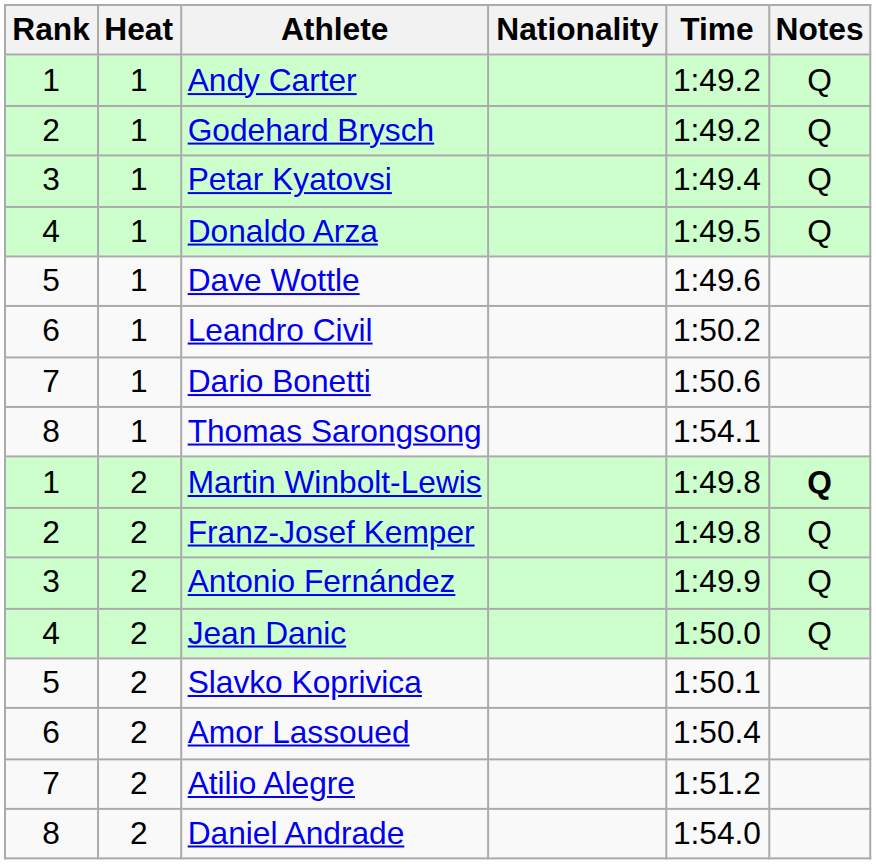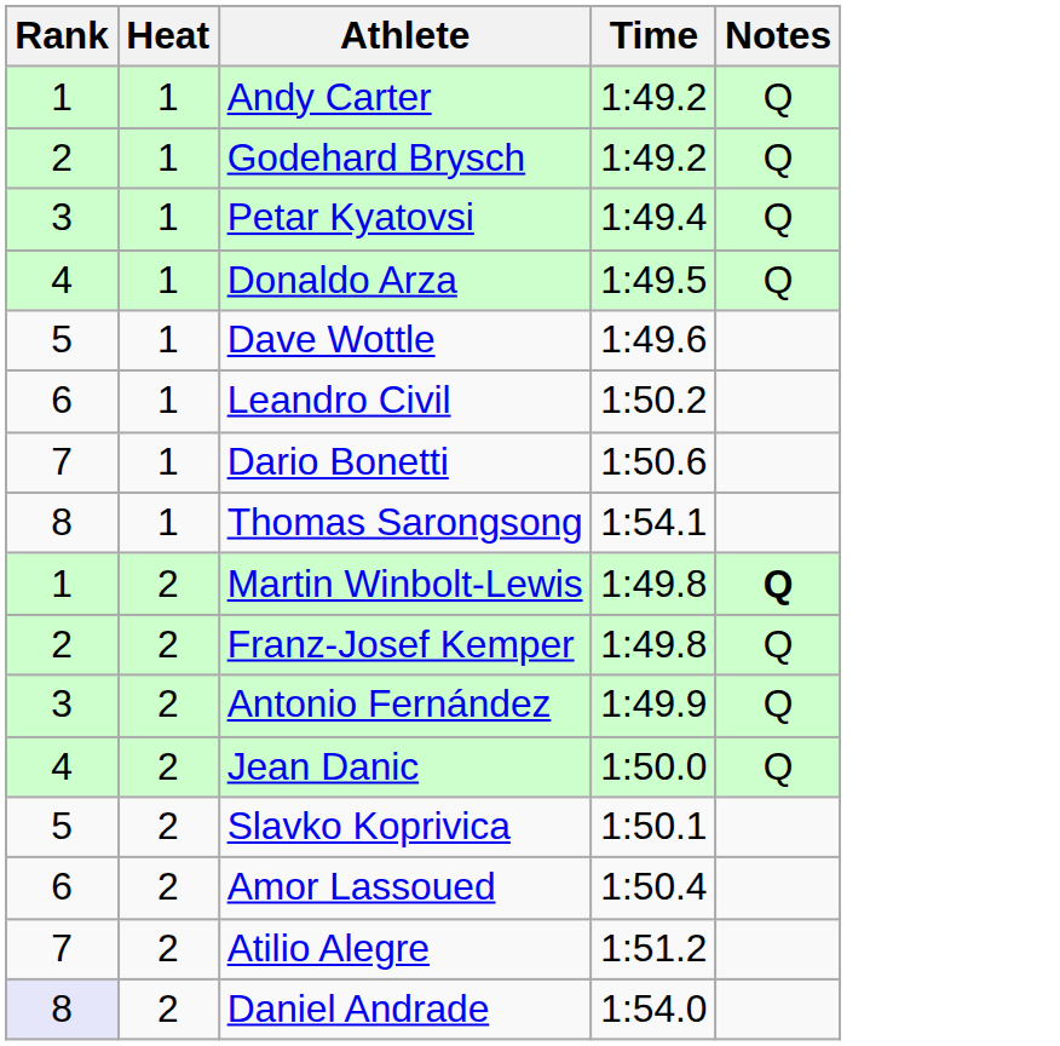- column: Nationality
Daniel Andrade | Rank: no background -> lavender background
